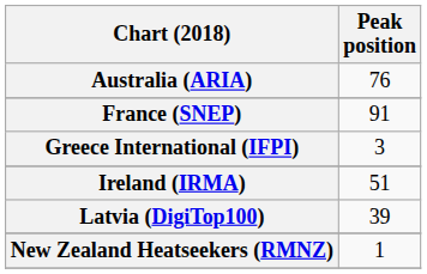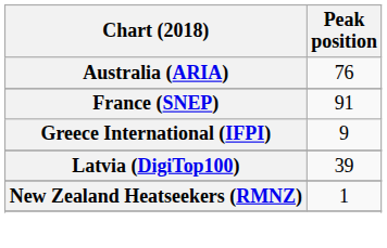Greece International (IFPI) | Peak position: 3 -> 9
- row: Ireland (IRMA) | 51
